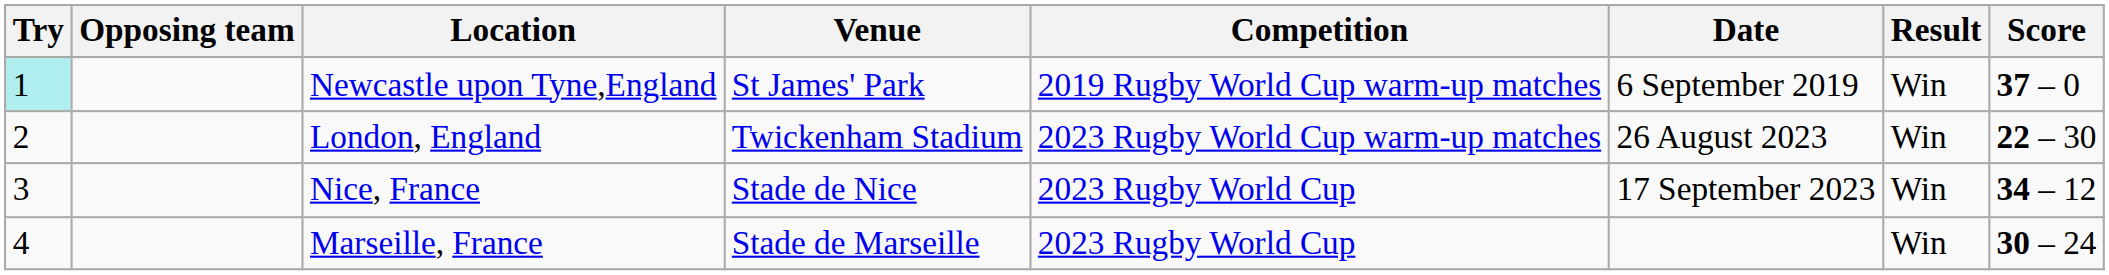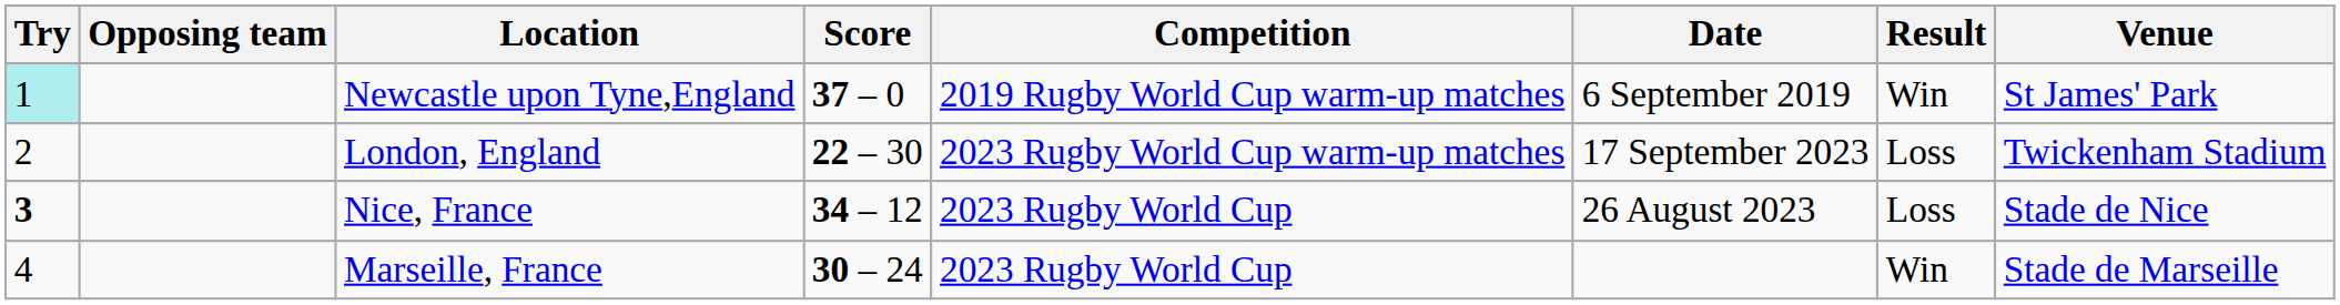columns swapped: Venue <-> Score
London, England | Date: 26 August 2023 -> 17 September 2023
London, England | Result: Win -> Loss
Nice, France | Try: normal -> bold
Nice, France | Date: 17 September 2023 -> 26 August 2023
Nice, France | Result: Win -> Loss
